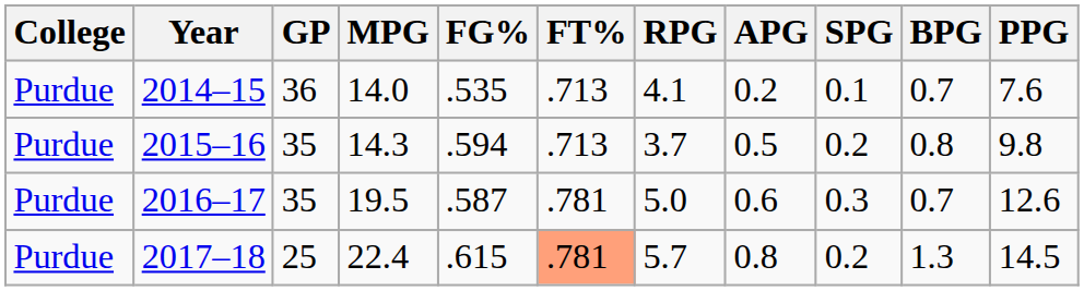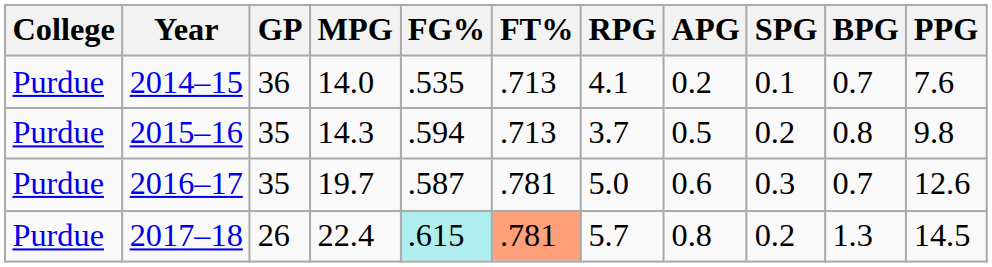2016–17 | MPG: 19.5 -> 19.7
2017–18 | GP: 25 -> 26
2017–18 | FG%: no background -> paleturquoise background
